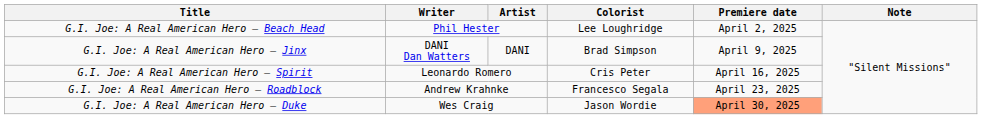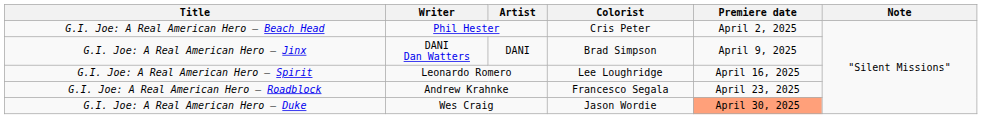G.I. Joe: A Real American Hero — Beach Head | Colorist: Lee Loughridge -> Cris Peter
G.I. Joe: A Real American Hero — Spirit | Colorist: Cris Peter -> Lee Loughridge
